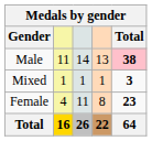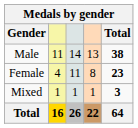Male | Total: pink background -> no background
rows swapped: Female <-> Mixed
